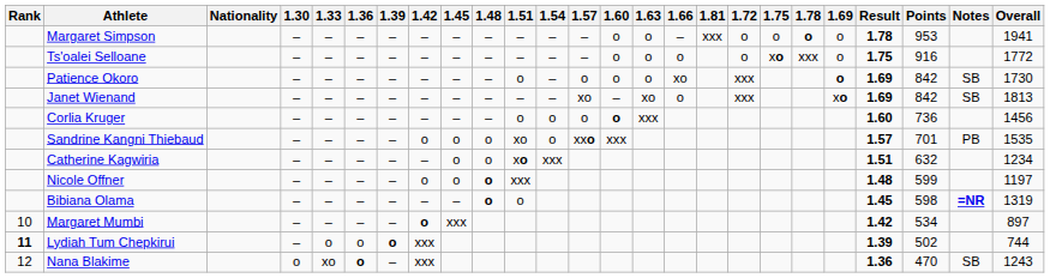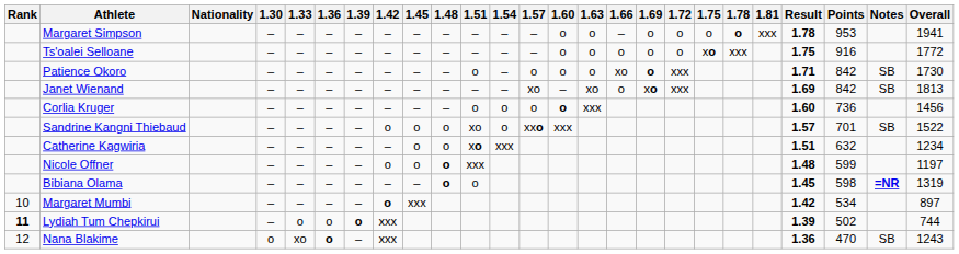columns swapped: 1.69 <-> 1.81
Patience Okoro | Result: 1.69 -> 1.71
Sandrine Kangni Thiebaud | Notes: PB -> SB
Sandrine Kangni Thiebaud | Overall: 1535 -> 1522
